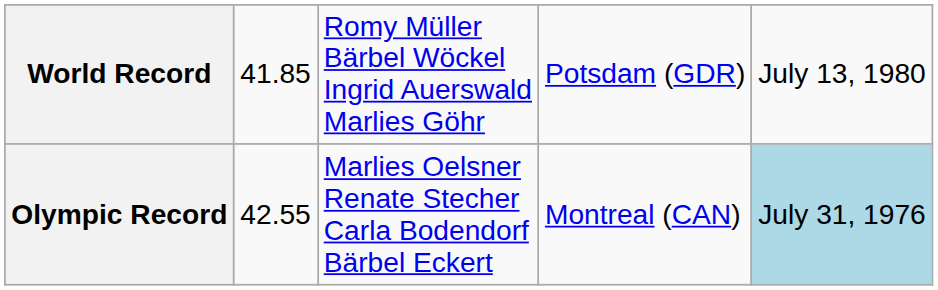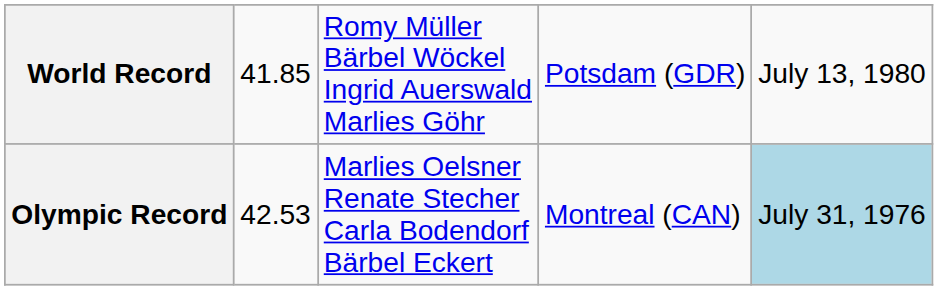Olympic Record | column 2: 42.55 -> 42.53
